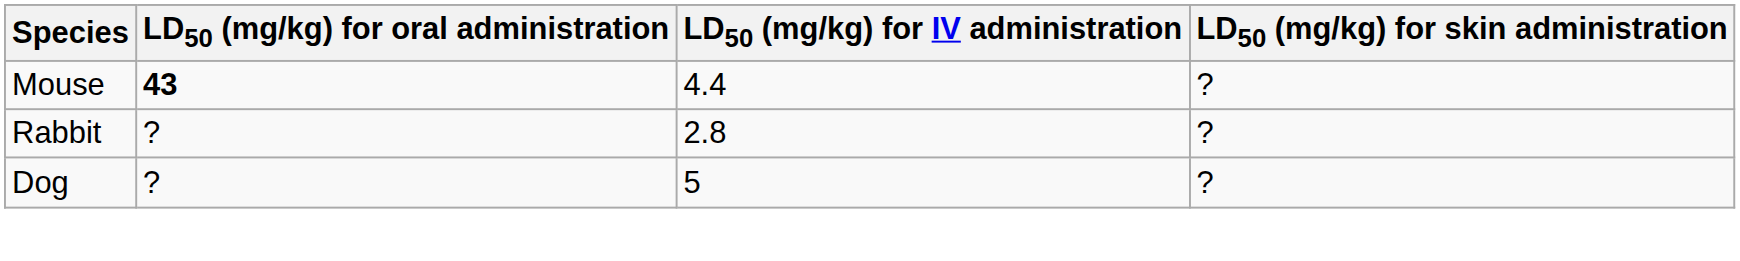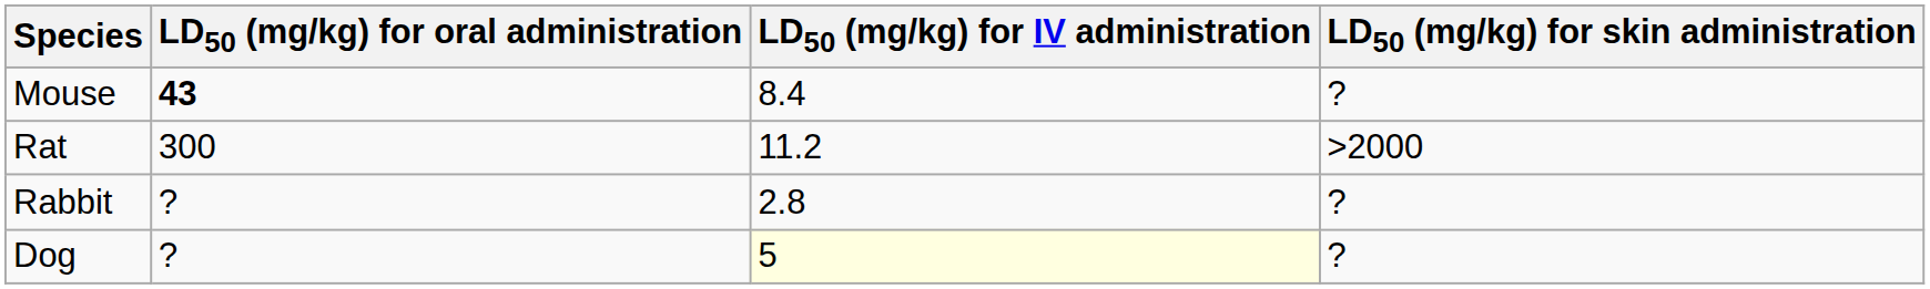Mouse | LD50 (mg/kg) for IV administration: 4.4 -> 8.4
+ row: Rat | 300 | 11.2 | >2000
Dog | LD50 (mg/kg) for IV administration: no background -> lightyellow background
